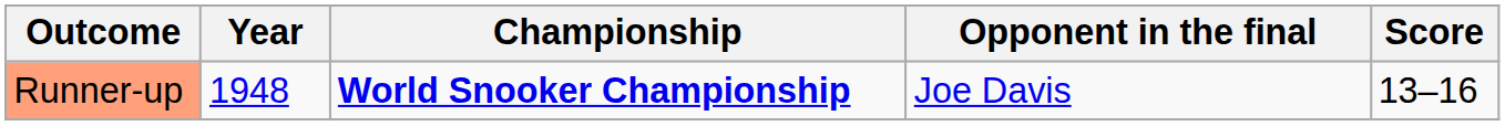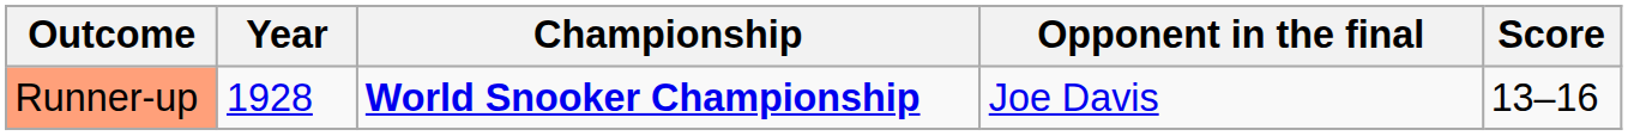Runner-up | Year: 1948 -> 1928
